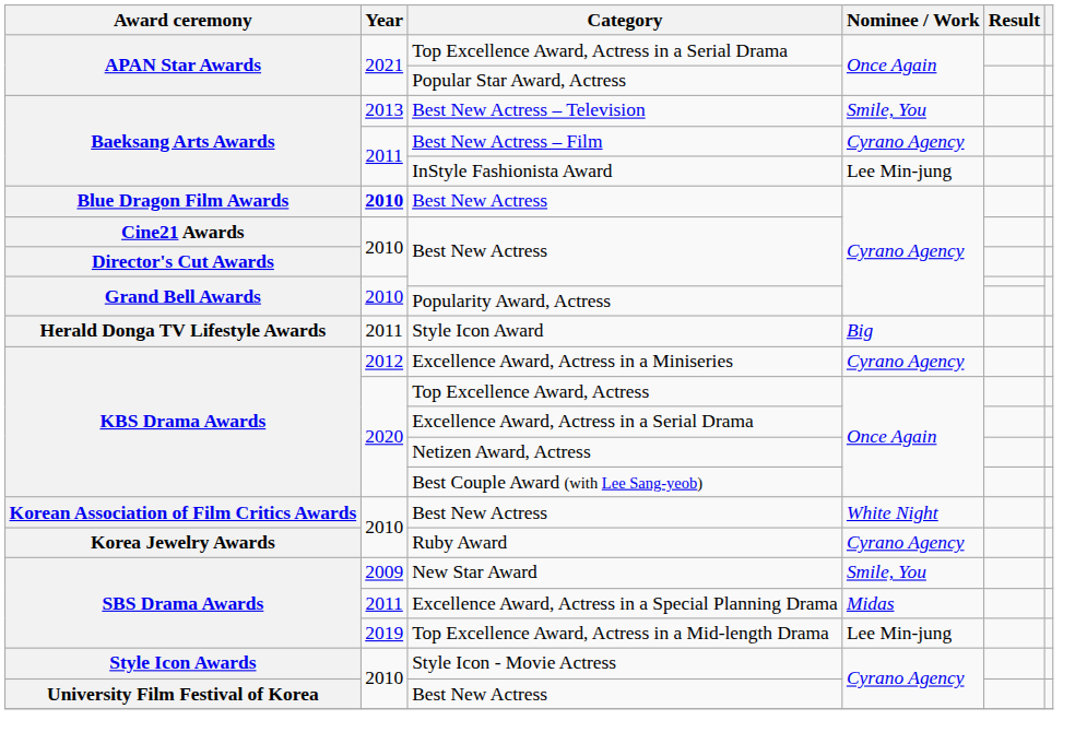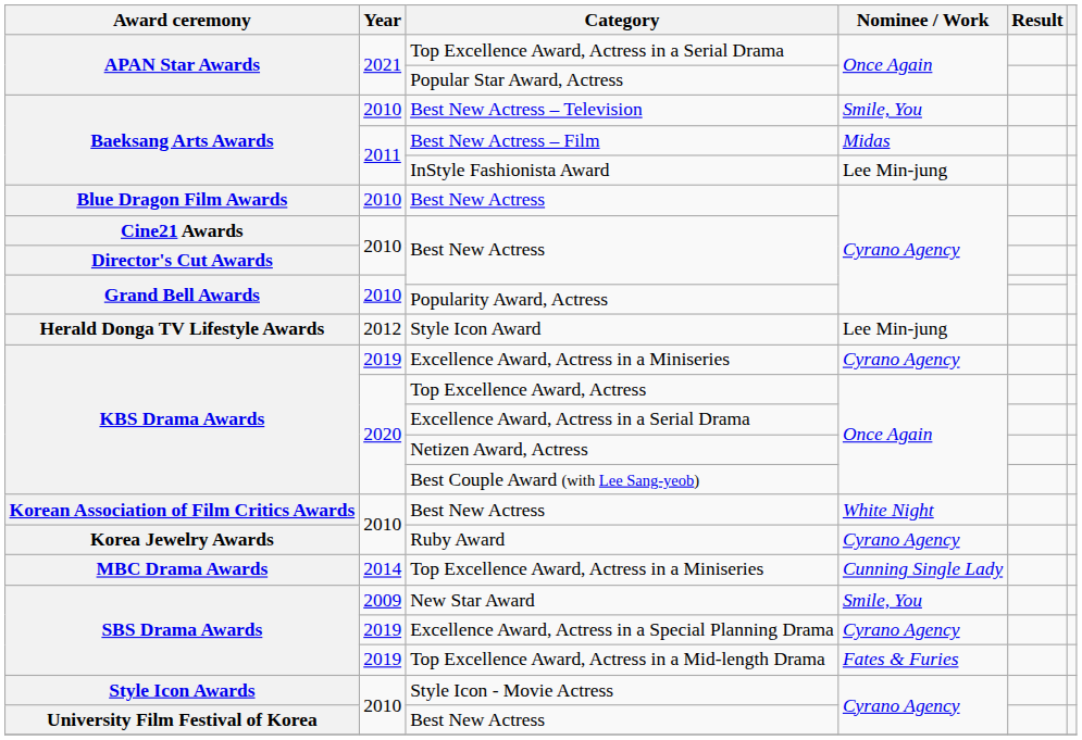Best New Actress – Television | Year: 2013 -> 2010
Best New Actress – Film | Nominee / Work: Cyrano Agency -> Midas
Blue Dragon Film Awards / Best New Actress | Year: bold -> normal
Style Icon Award | Year: 2011 -> 2012
Style Icon Award | Nominee / Work: Big -> Lee Min-jung
Excellence Award, Actress in a Miniseries | Year: 2012 -> 2019
+ row: MBC Drama Awards | 2014 | Top Excellence Award, Actress in a Miniseries | Cunning Single Lady
Excellence Award, Actress in a Special Planning Drama | Year: 2011 -> 2019
Excellence Award, Actress in a Special Planning Drama | Nominee / Work: Midas -> Cyrano Agency
Top Excellence Award, Actress in a Mid-length Drama | Nominee / Work: Lee Min-jung -> Fates & Furies
